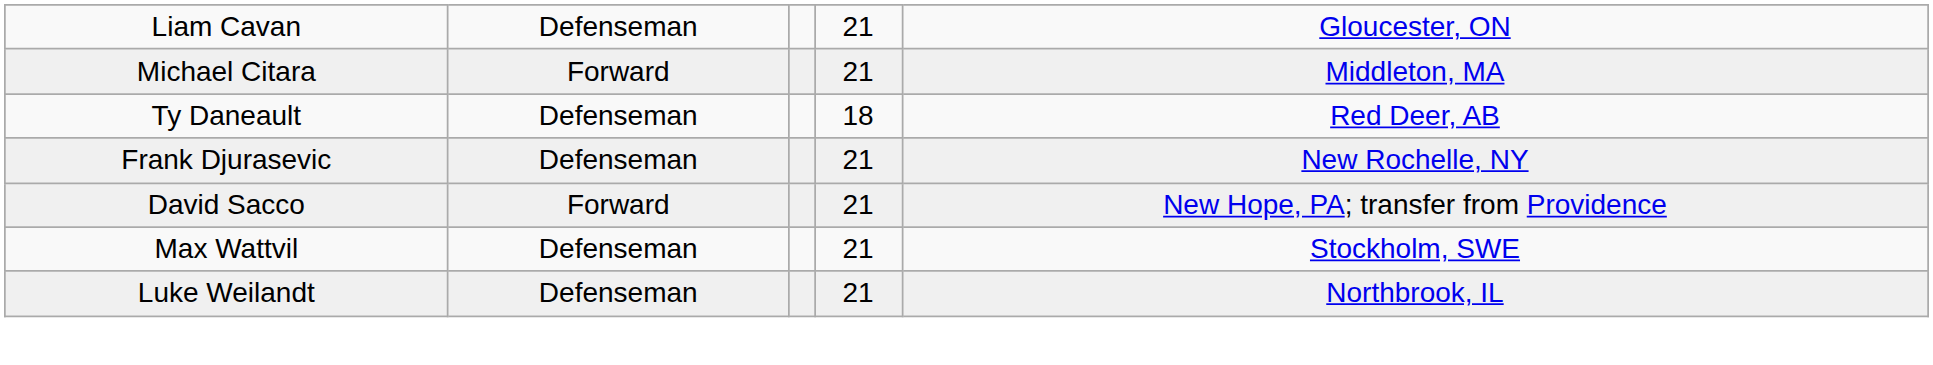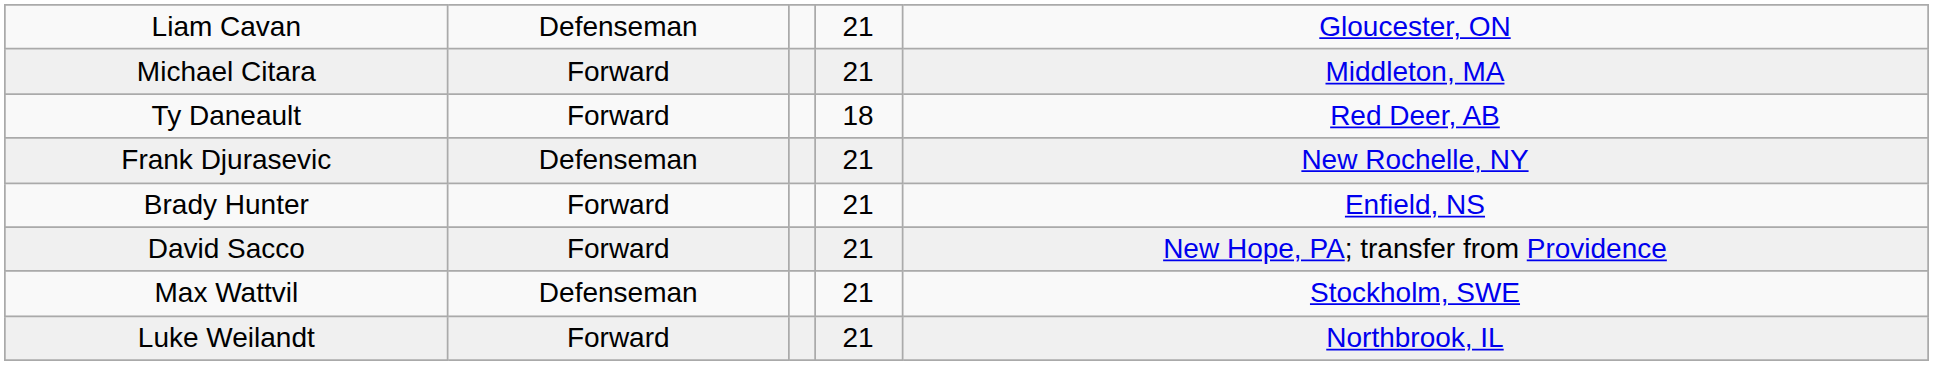Ty Daneault | column 2: Defenseman -> Forward
+ row: Brady Hunter | Forward | 21 | Enfield, NS
Luke Weilandt | column 2: Defenseman -> Forward
